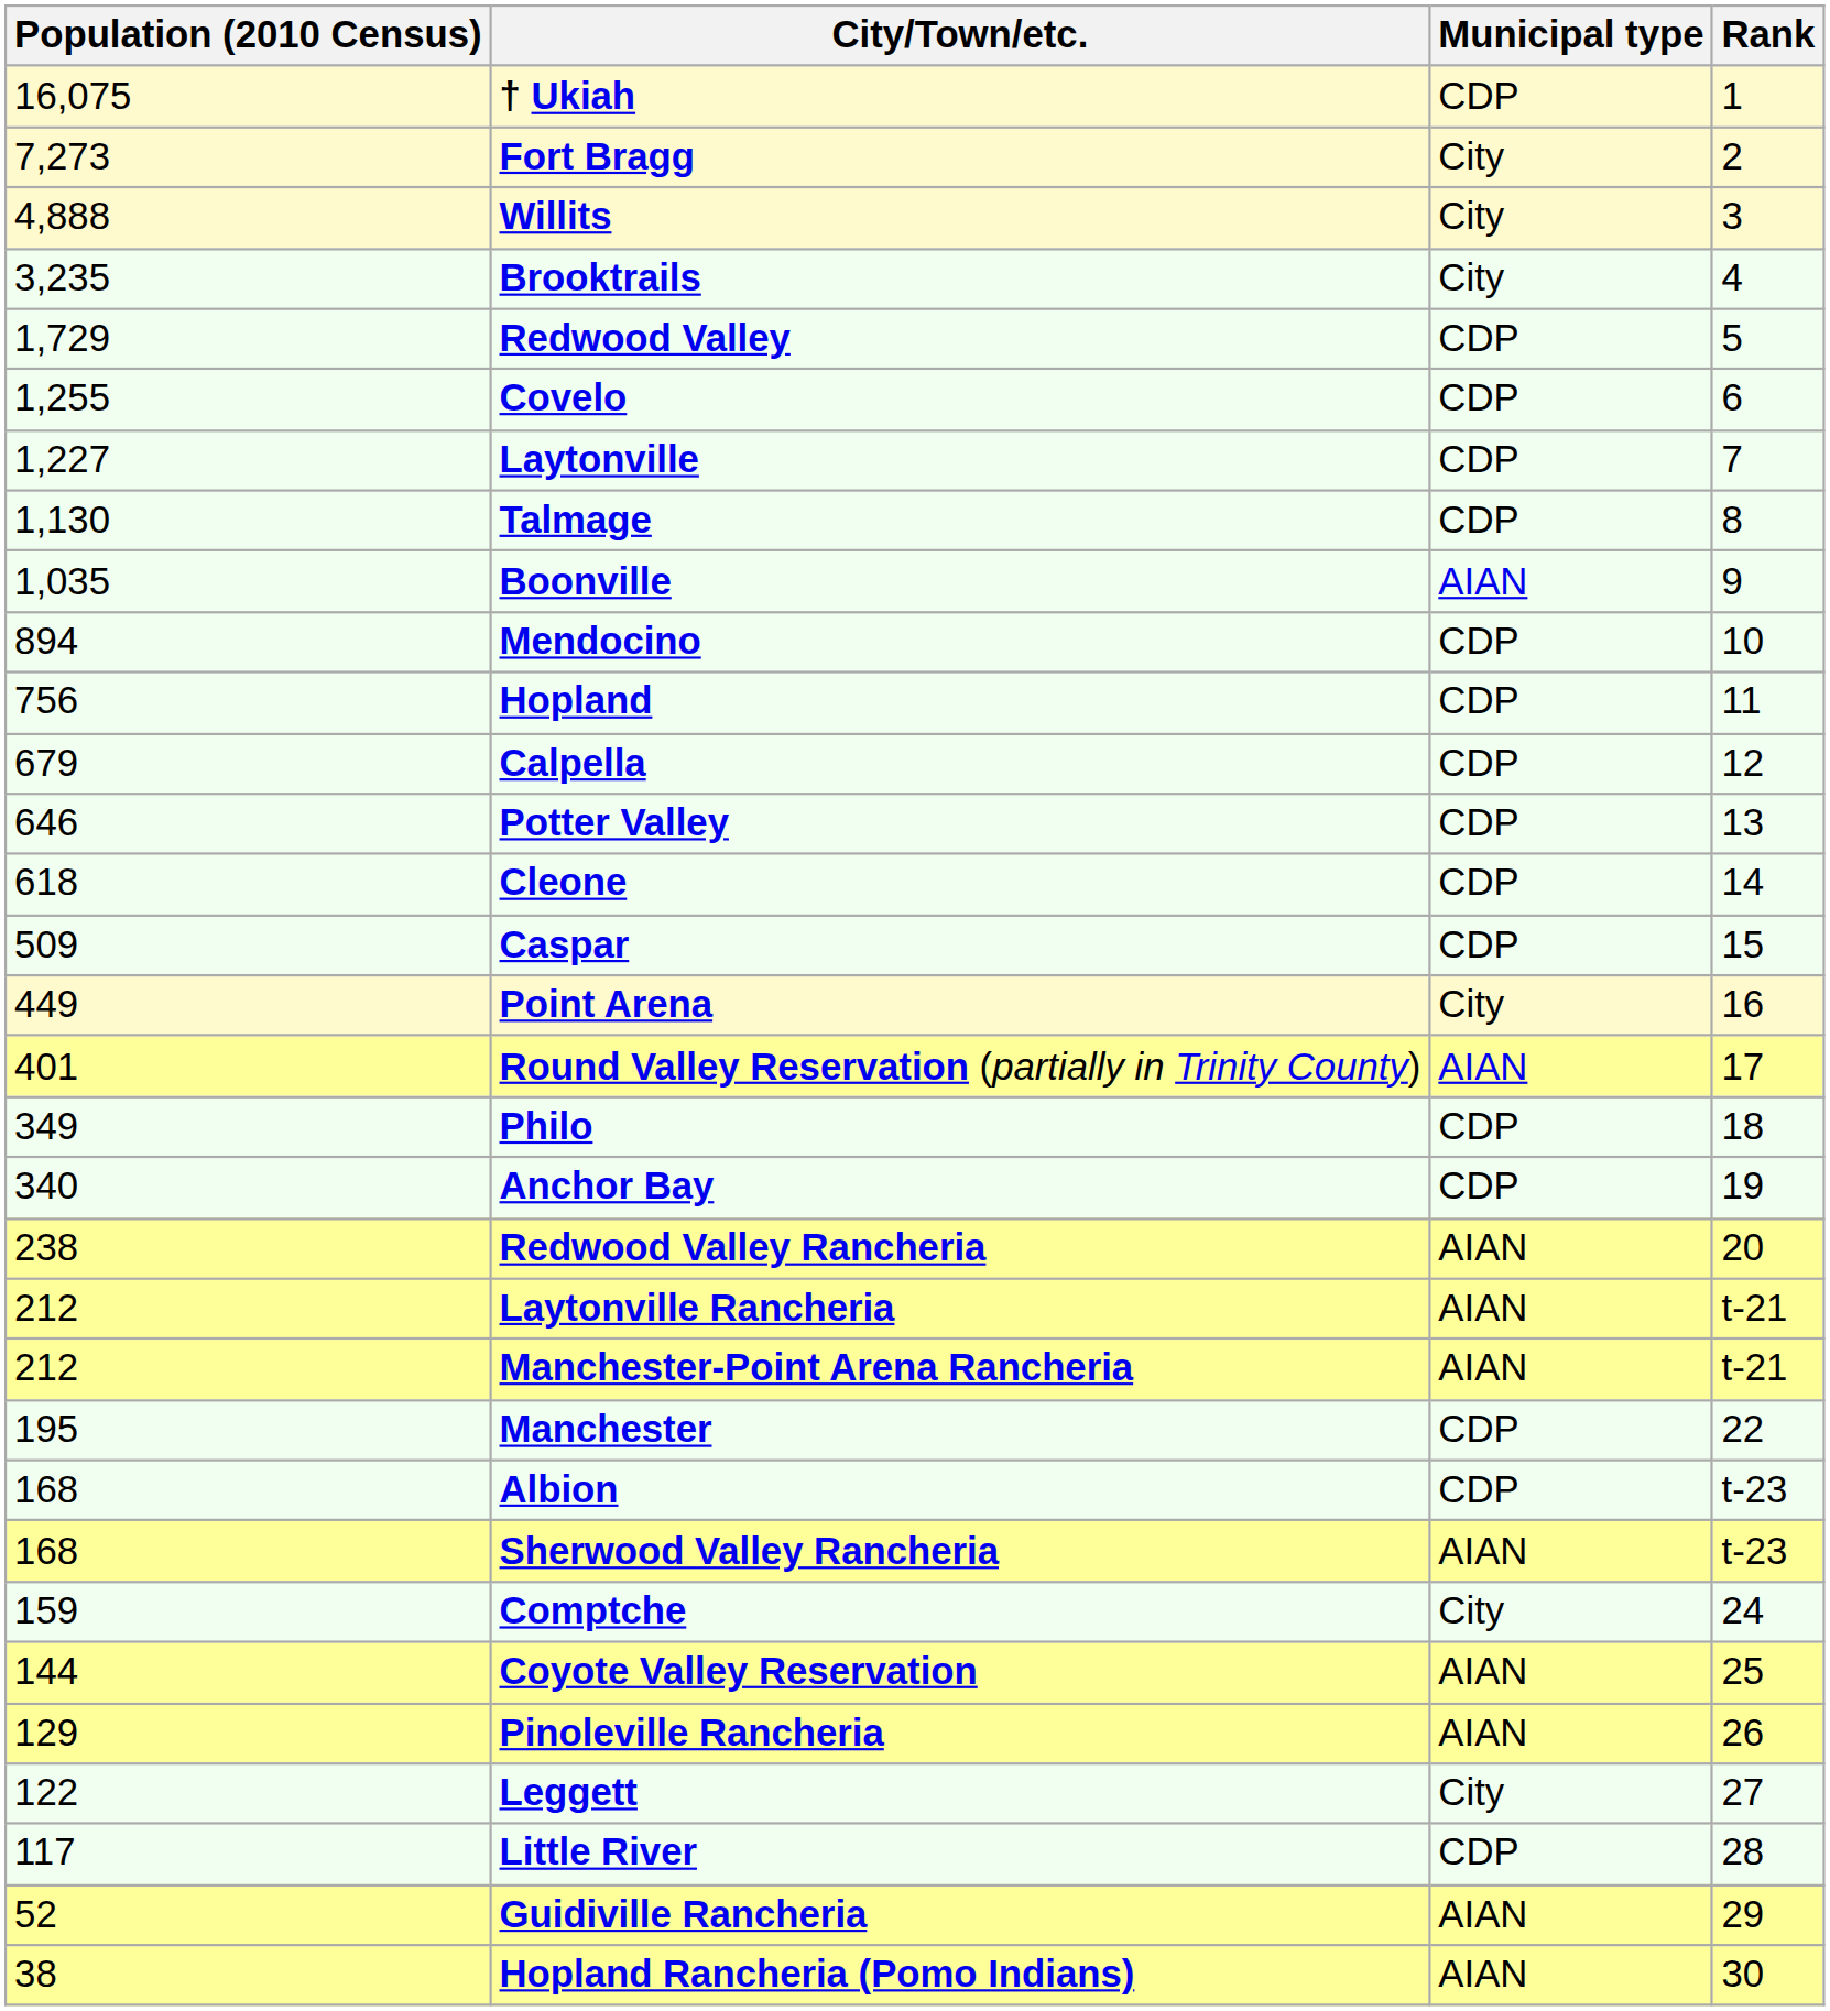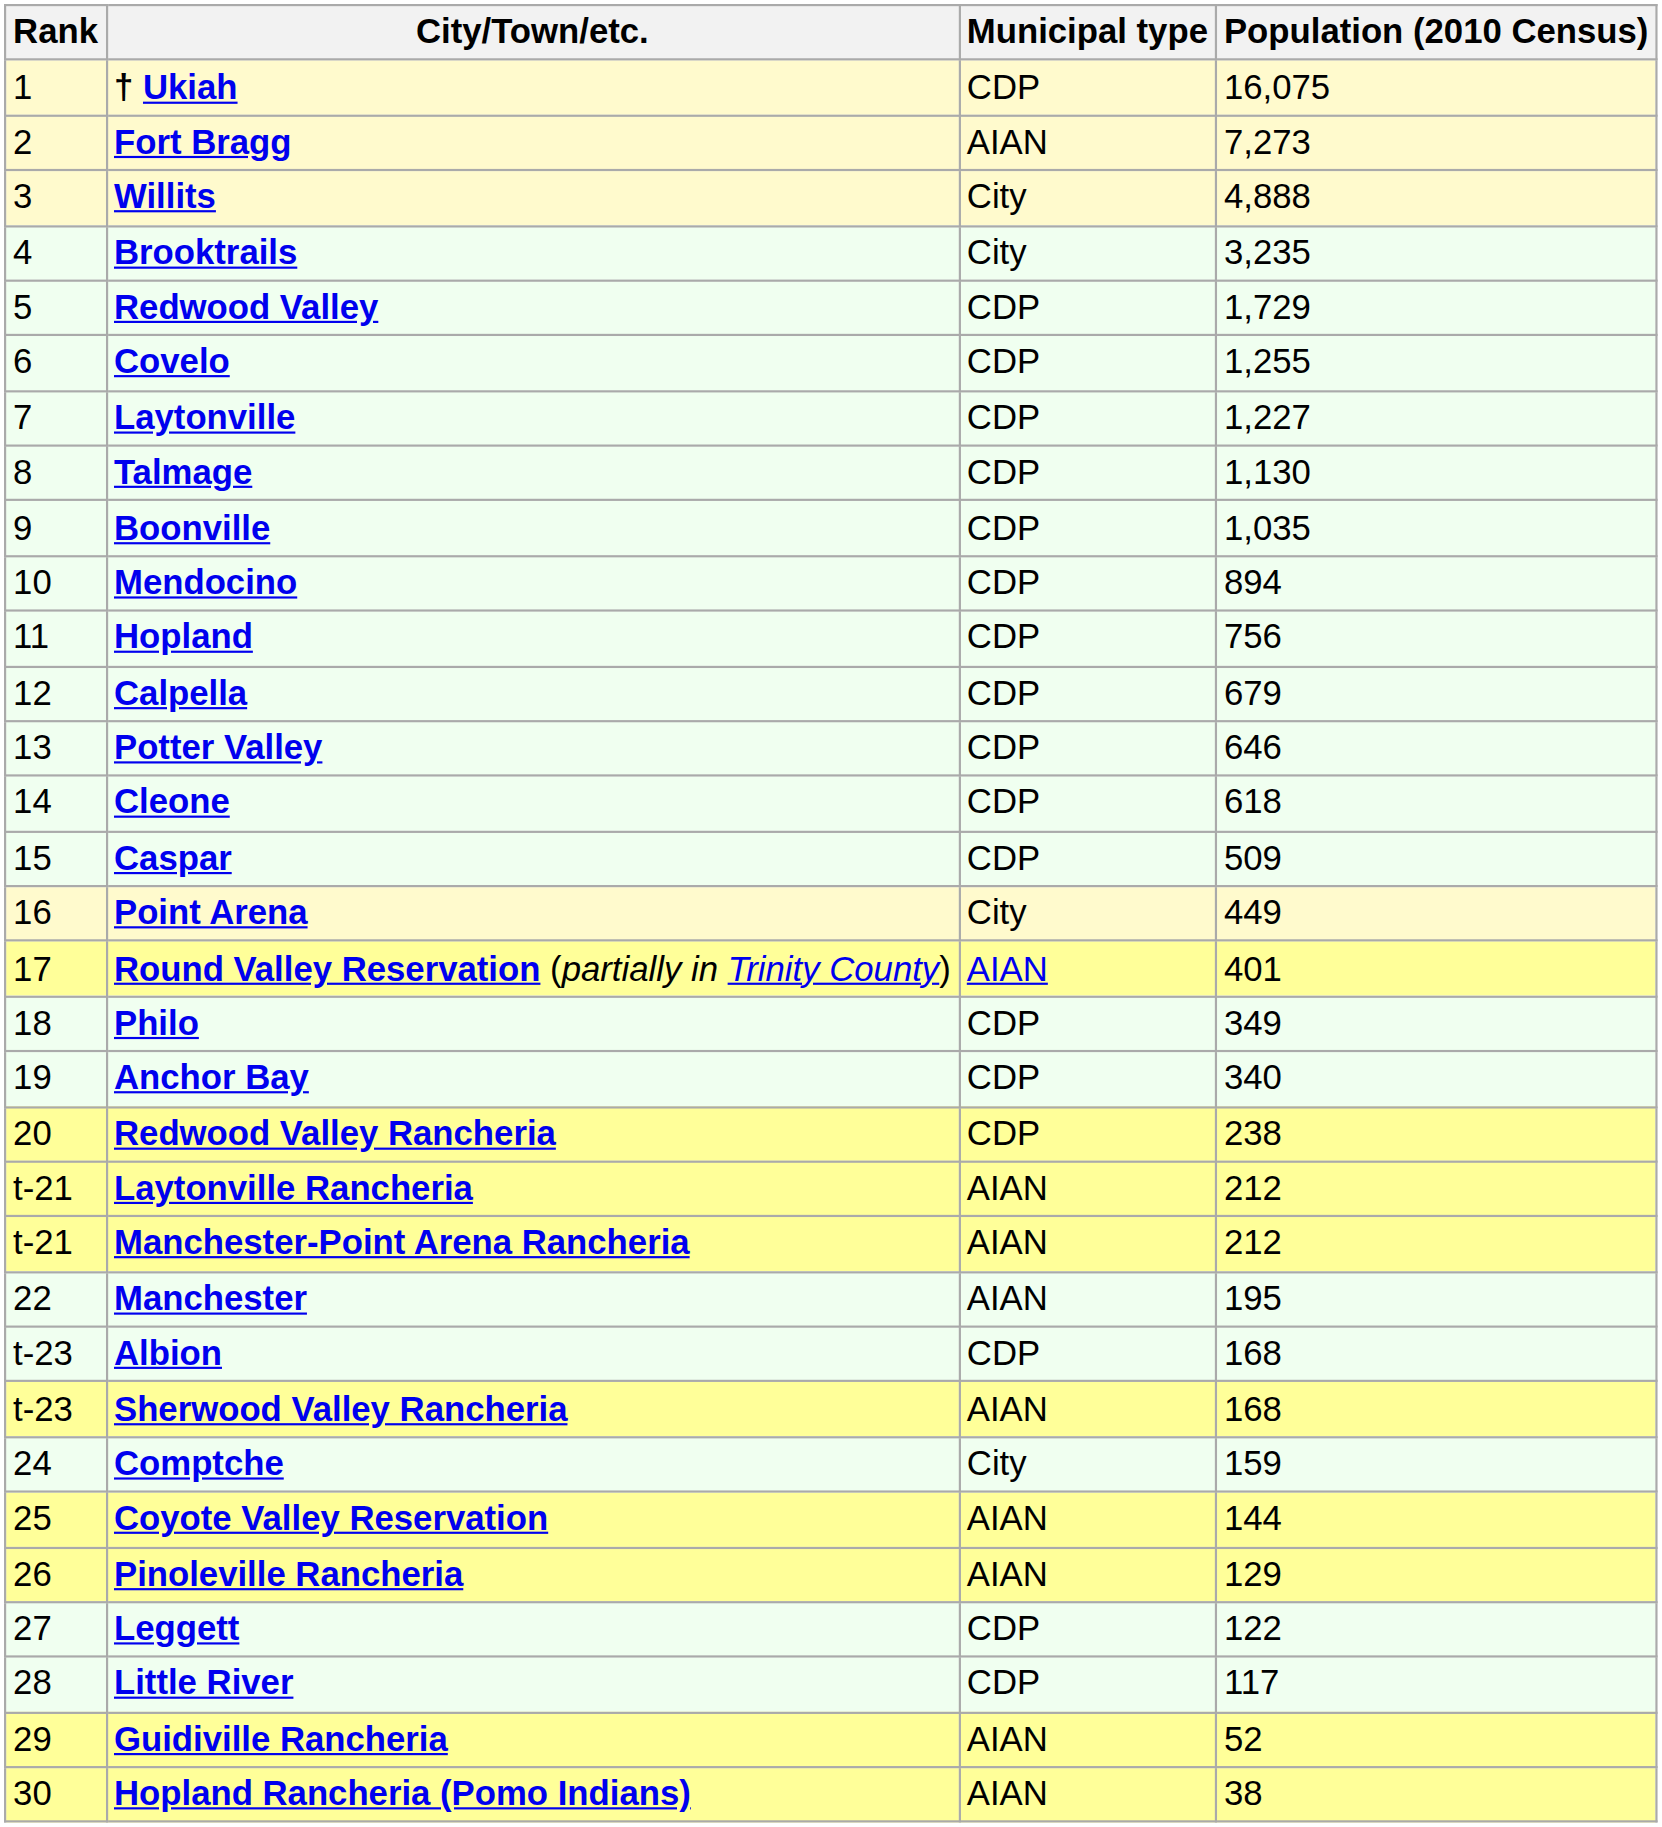columns swapped: Rank <-> Population (2010 Census)
Fort Bragg | Municipal type: City -> AIAN
Boonville | Municipal type: AIAN -> CDP
Redwood Valley Rancheria | Municipal type: AIAN -> CDP
Manchester | Municipal type: CDP -> AIAN
Leggett | Municipal type: City -> CDP
